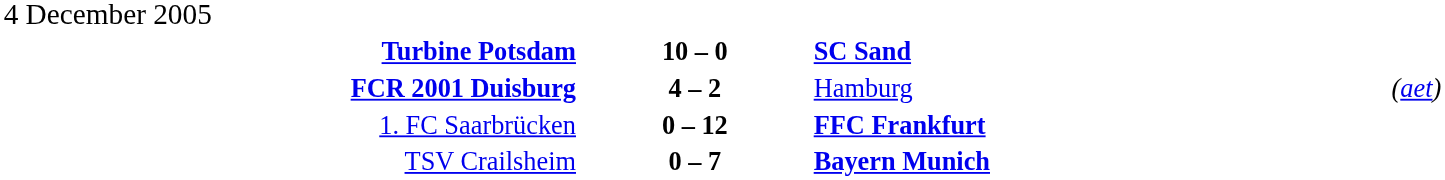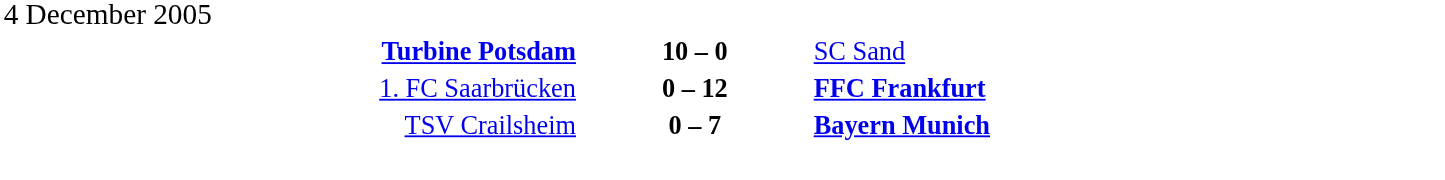Turbine Potsdam | column 3: bold -> normal
- row: FCR 2001 Duisburg | 4 – 2 | Hamburg | (aet)
